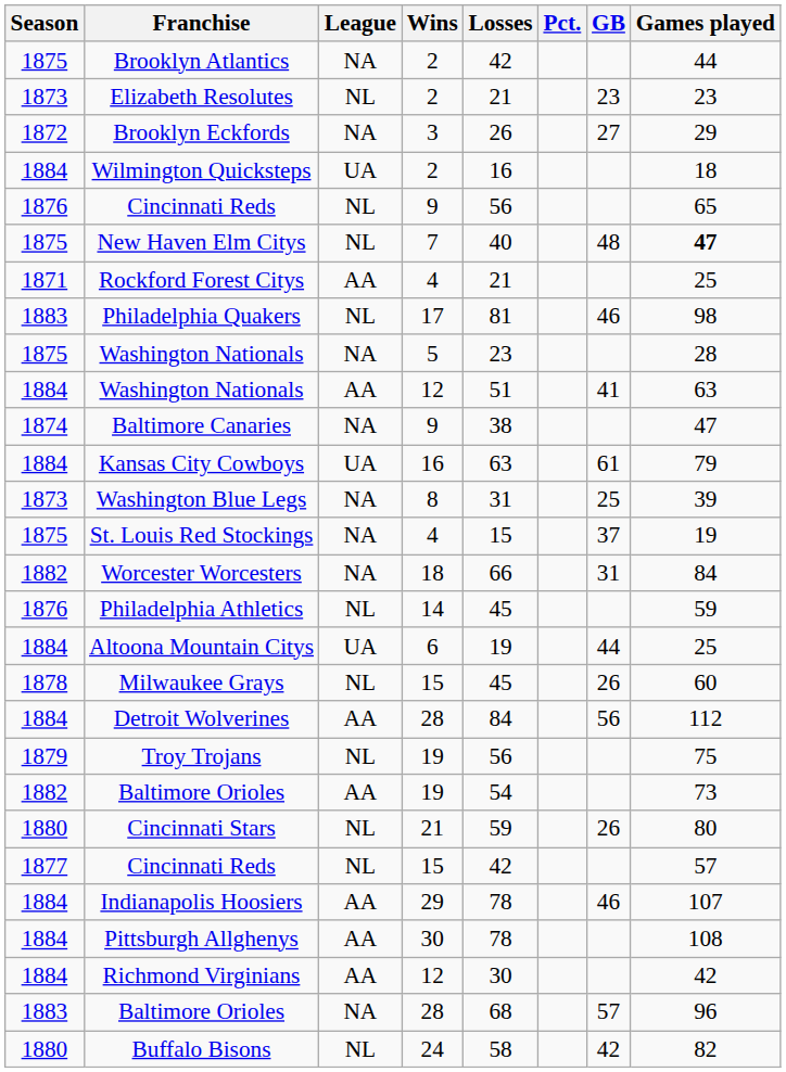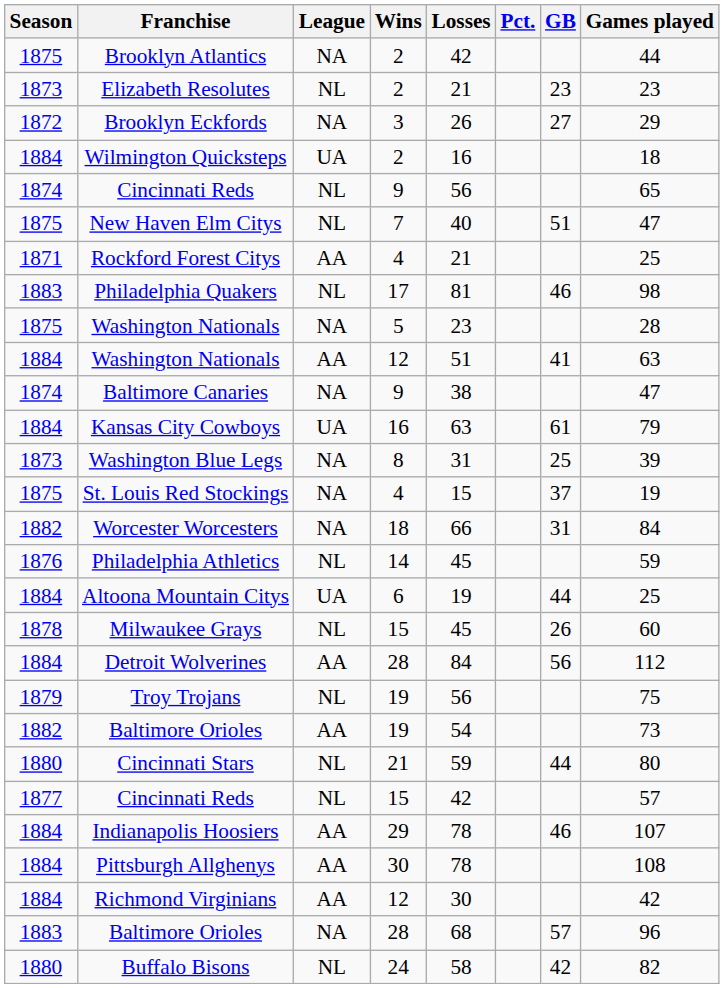Cincinnati Reds / 9 | Season: 1876 -> 1874
New Haven Elm Citys | GB: 48 -> 51
New Haven Elm Citys | Games played: bold -> normal
Cincinnati Stars | GB: 26 -> 44
